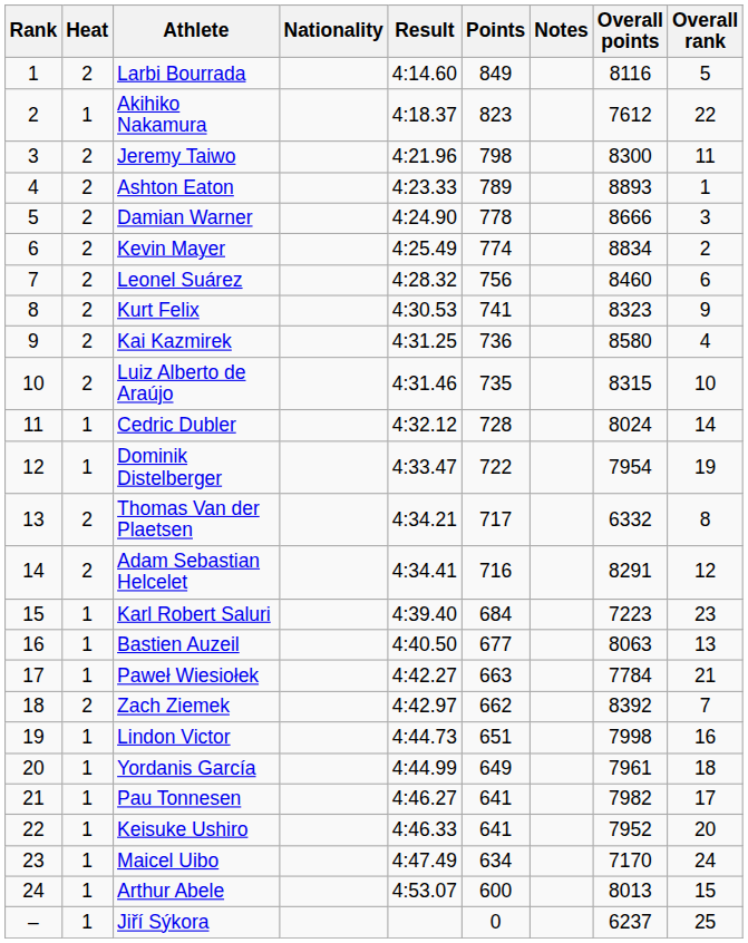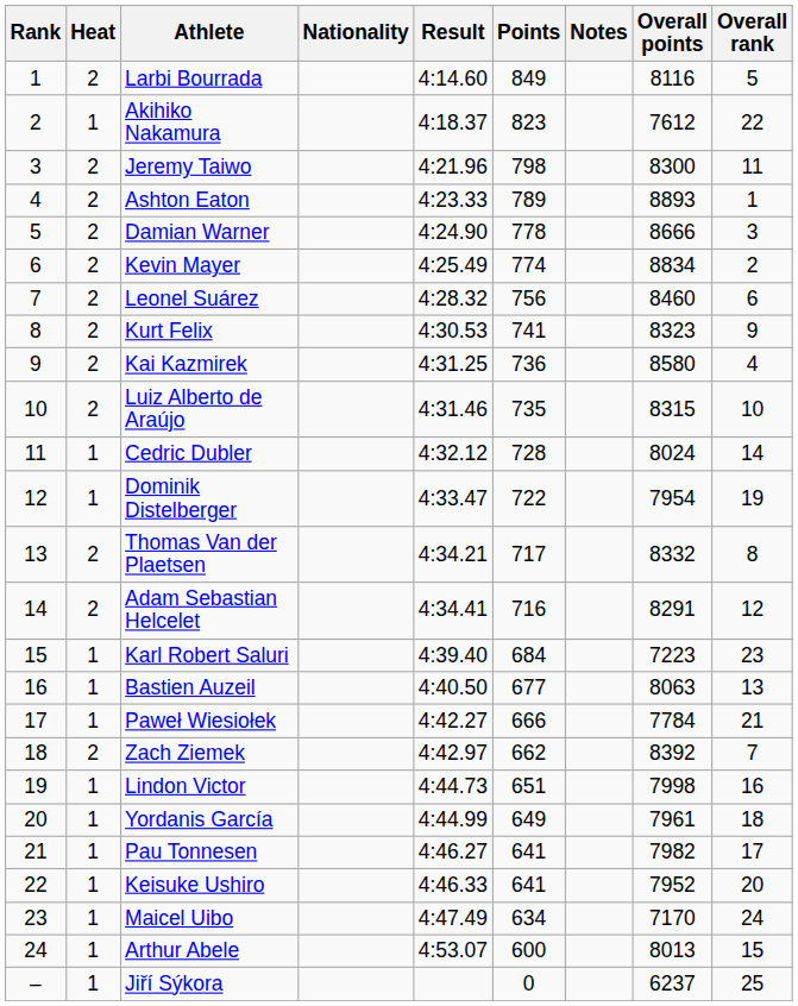Thomas Van der Plaetsen | Overall points: 6332 -> 8332
Paweł Wiesiołek | Points: 663 -> 666
